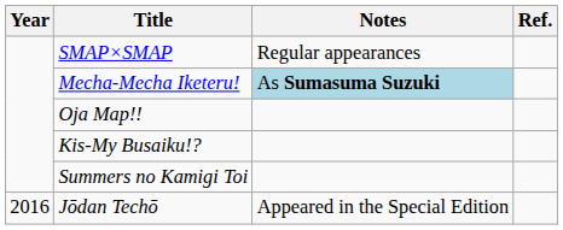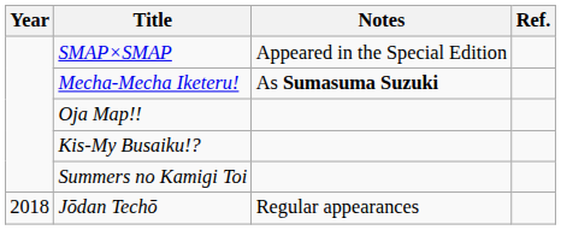SMAP×SMAP | Notes: Regular appearances -> Appeared in the Special Edition
Mecha-Mecha Iketeru! | Notes: lightblue background -> no background
Jōdan Techō | Year: 2016 -> 2018
Jōdan Techō | Notes: Appeared in the Special Edition -> Regular appearances
